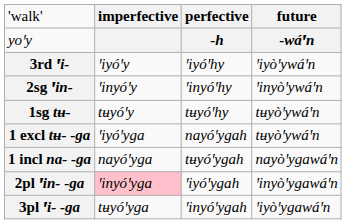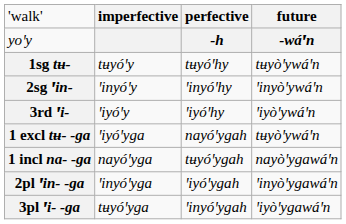rows swapped: 1sg tʉ- <-> 3rd ꞌi-
2pl ꞌin- -ga | column 2: pink background -> no background
